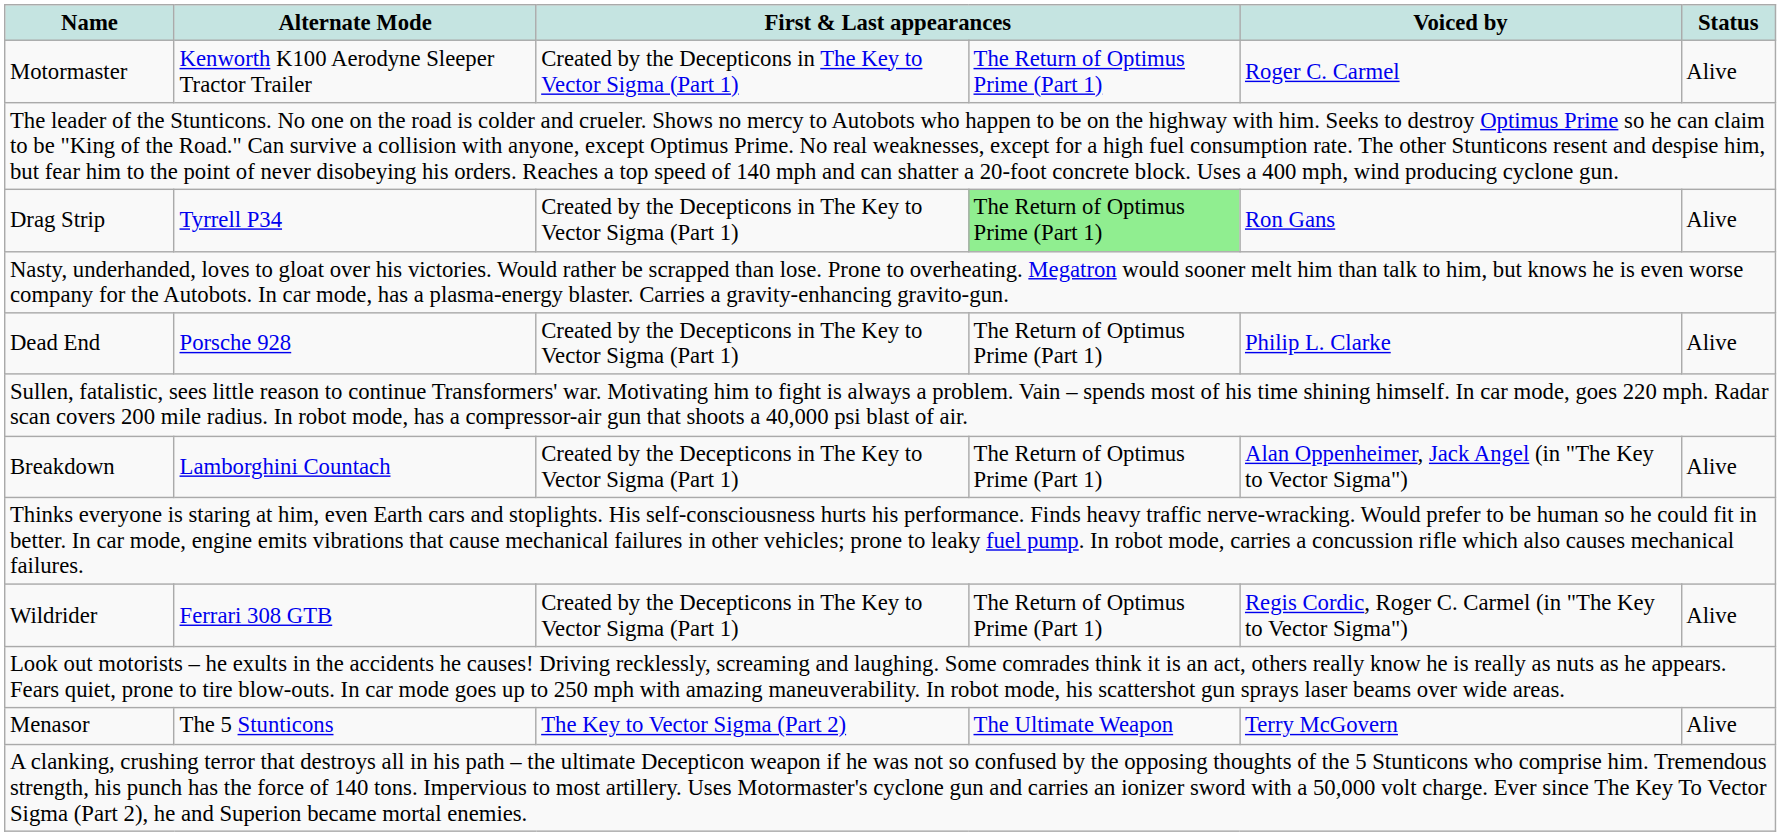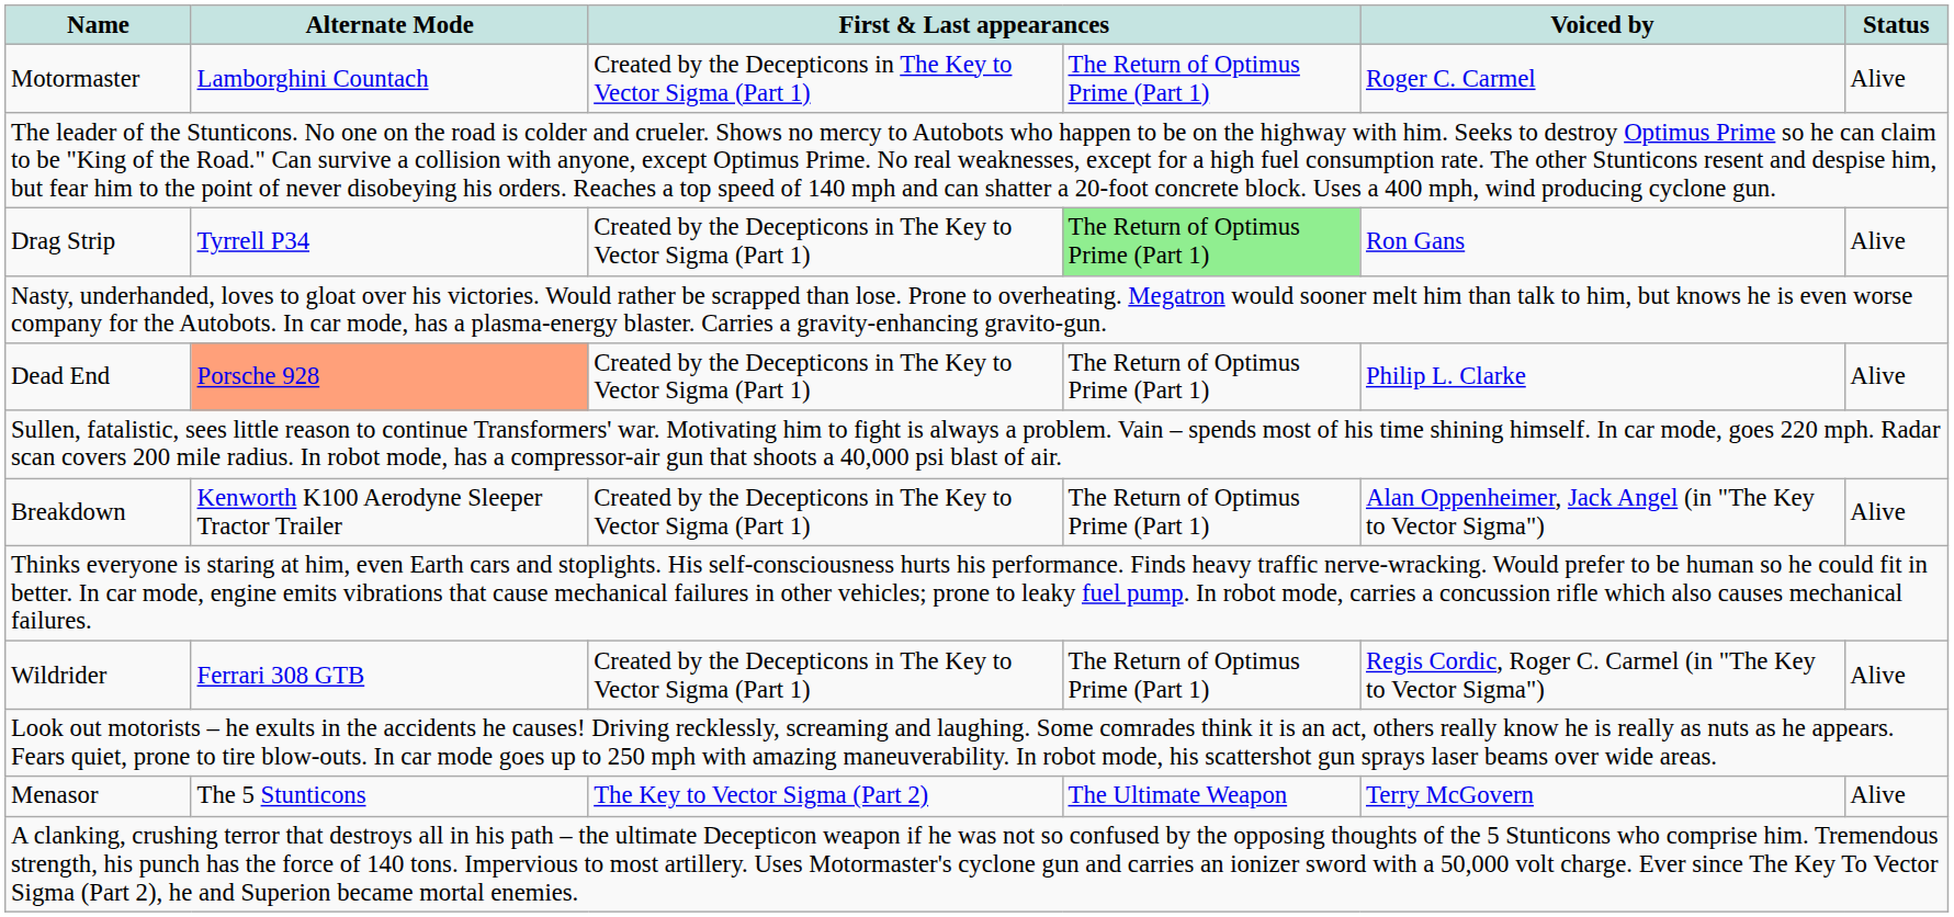Motormaster | Alternate Mode: Kenworth K100 Aerodyne Sleeper Tractor Trailer -> Lamborghini Countach
Dead End | Alternate Mode: no background -> lightsalmon background
Breakdown | Alternate Mode: Lamborghini Countach -> Kenworth K100 Aerodyne Sleeper Tractor Trailer
